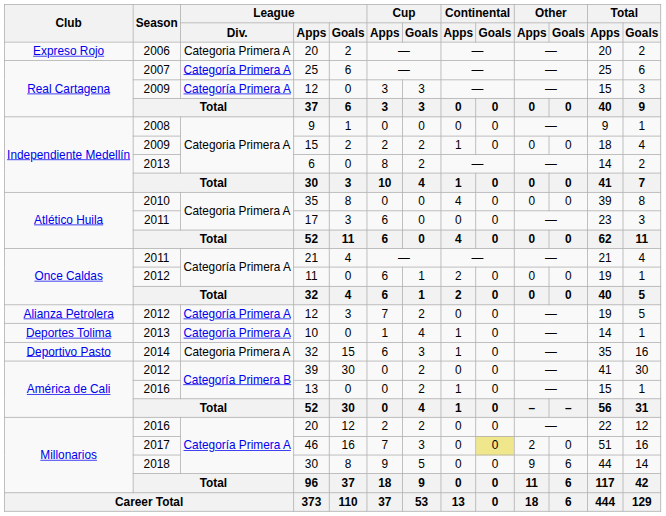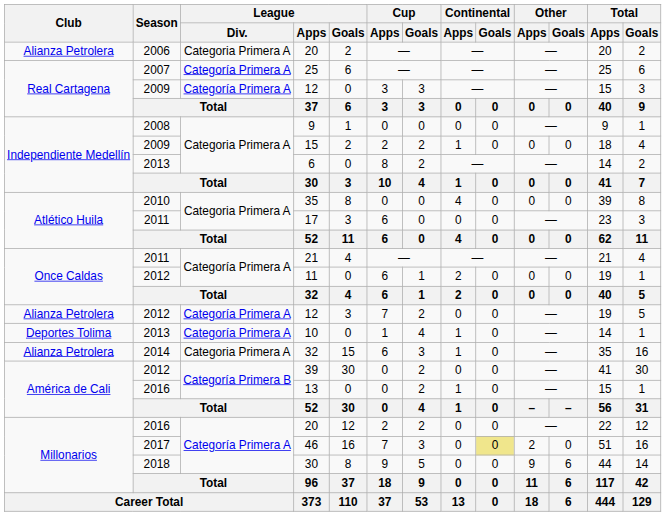2006 / 20 | Club: Expreso Rojo -> Alianza Petrolera
2014 / 32 | Club: Deportivo Pasto -> Alianza Petrolera
